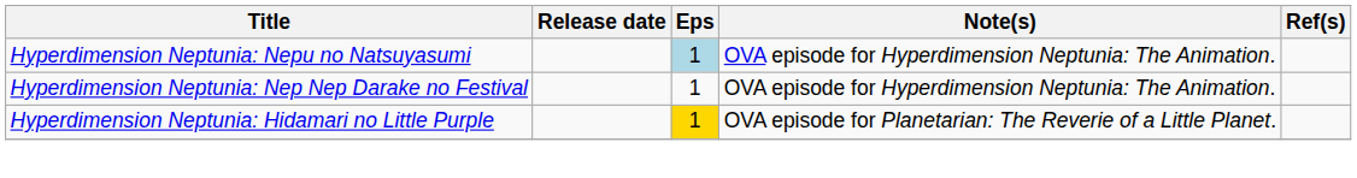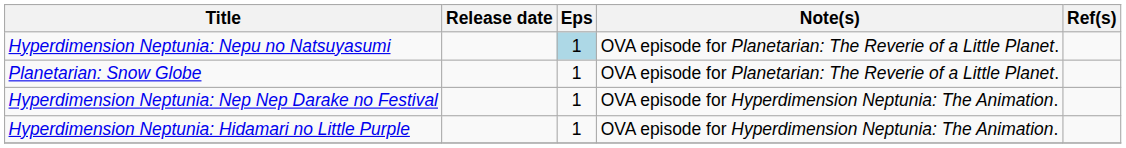Hyperdimension Neptunia: Nepu no Natsuyasumi | Note(s): OVA episode for Hyperdimension Neptunia: The Animation. -> OVA episode for Planetarian: The Reverie of a Little Planet.
+ row: Planetarian: Snow Globe | 1 | OVA episode for Planetarian: The Reverie of a Little Planet.
Hyperdimension Neptunia: Hidamari no Little Purple | Eps: gold background -> no background
Hyperdimension Neptunia: Hidamari no Little Purple | Note(s): OVA episode for Planetarian: The Reverie of a Little Planet. -> OVA episode for Hyperdimension Neptunia: The Animation.
